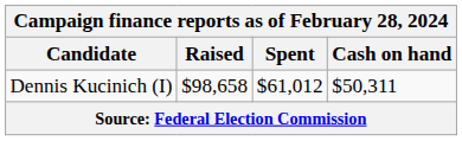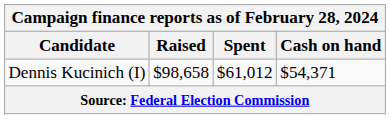Dennis Kucinich (I) | Cash on hand: $50,311 -> $54,371
